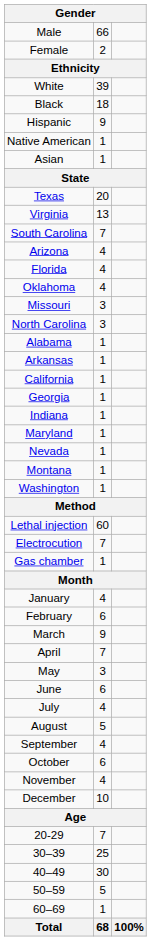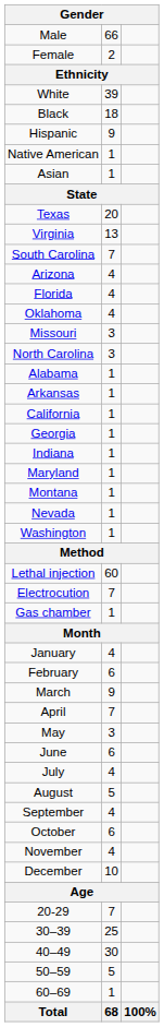rows swapped: Montana <-> Nevada
